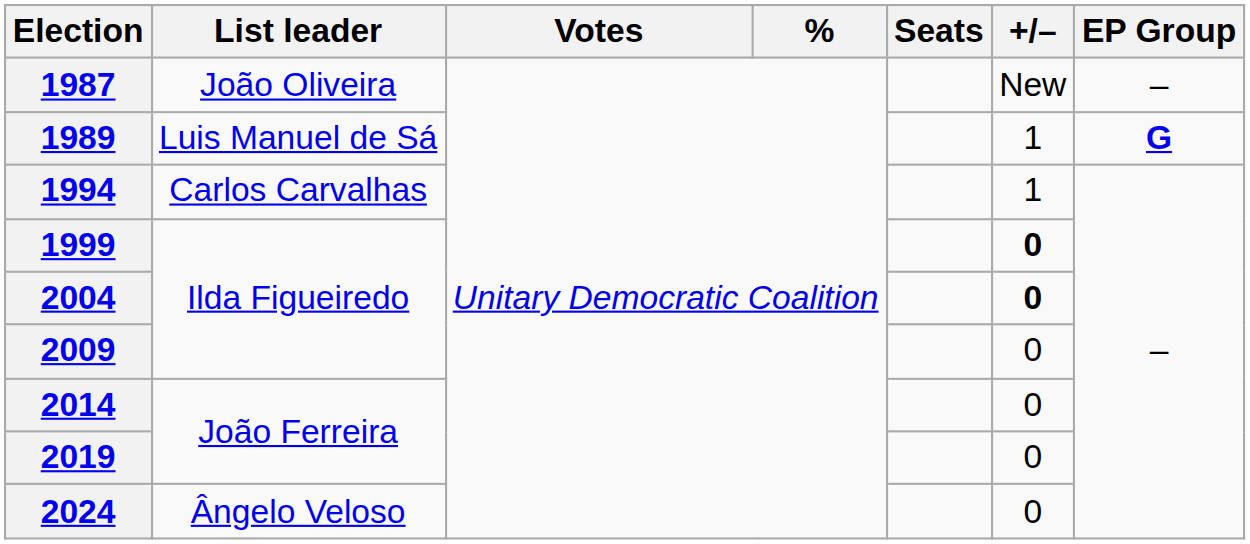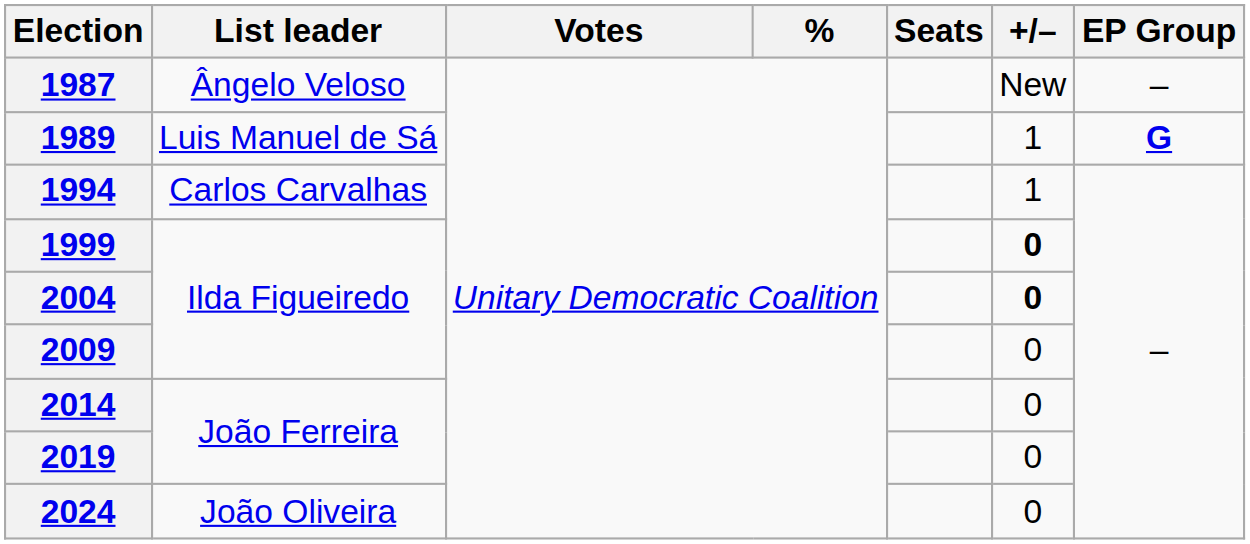1987 | List leader: João Oliveira -> Ângelo Veloso
2024 | List leader: Ângelo Veloso -> João Oliveira
